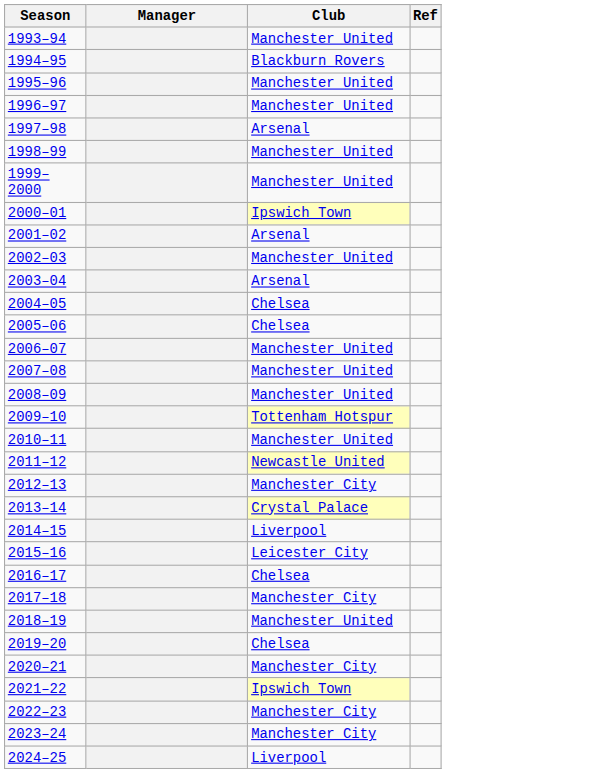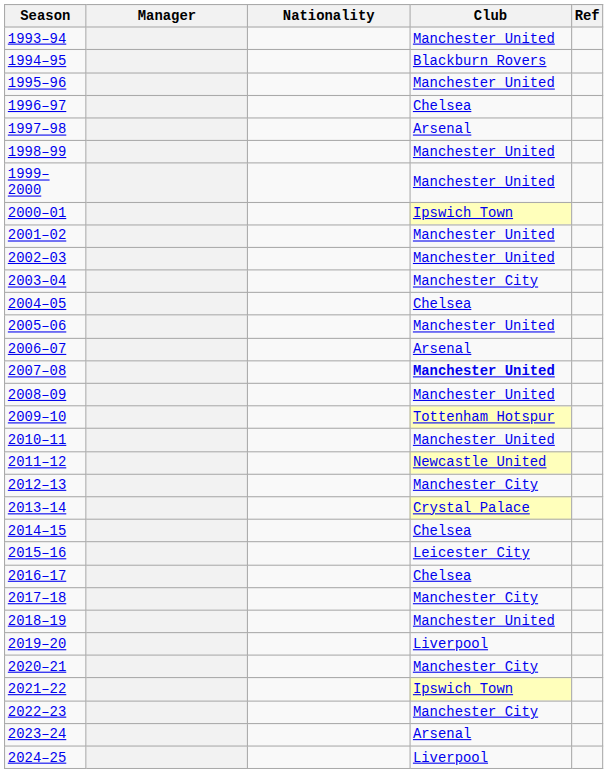+ column: Nationality
1996–97 | Club: Manchester United -> Chelsea
2001–02 | Club: Arsenal -> Manchester United
2003–04 | Club: Arsenal -> Manchester City
2005–06 | Club: Chelsea -> Manchester United
2006–07 | Club: Manchester United -> Arsenal
2007–08 | Club: normal -> bold
2014–15 | Club: Liverpool -> Chelsea
2019–20 | Club: Chelsea -> Liverpool
2023–24 | Club: Manchester City -> Arsenal
